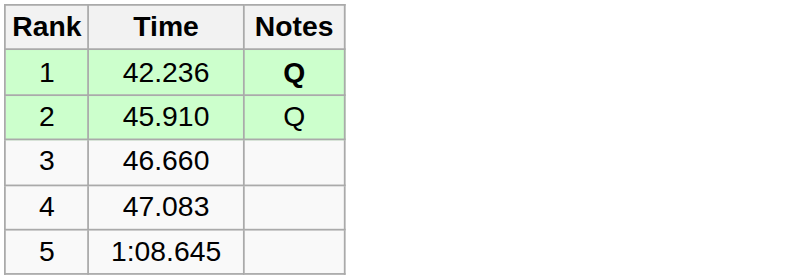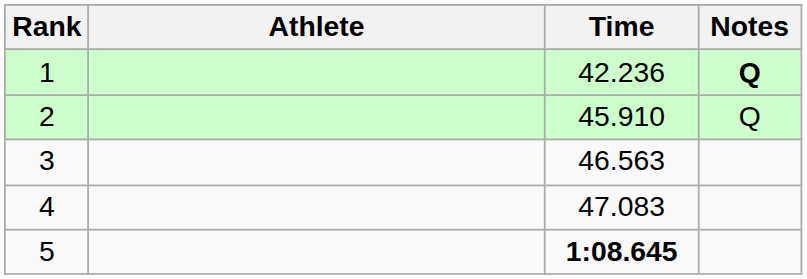+ column: Athlete
3 | Time: 46.660 -> 46.563
5 | Time: normal -> bold
